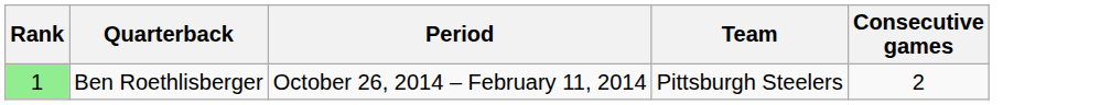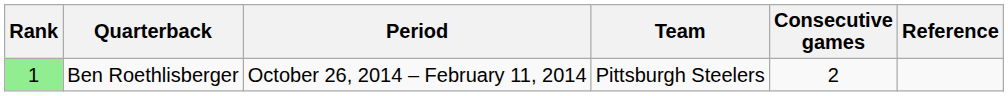+ column: Reference
